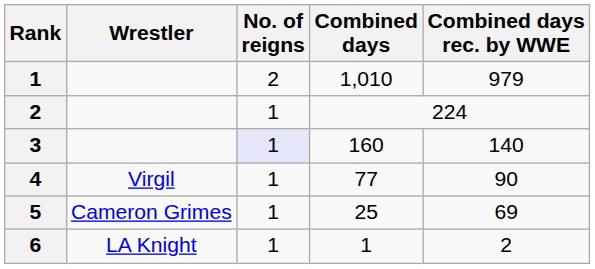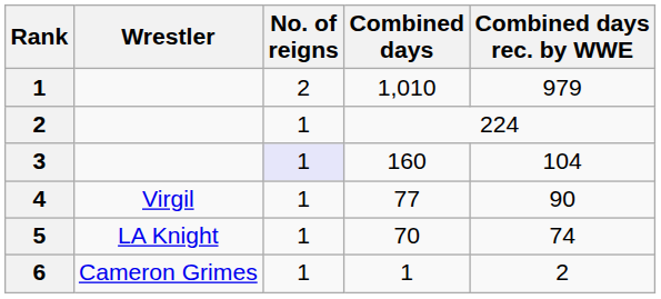3 | Combined days rec. by WWE: 140 -> 104
5 | Wrestler: Cameron Grimes -> LA Knight
5 | Combined days: 25 -> 70
5 | Combined days rec. by WWE: 69 -> 74
6 | Wrestler: LA Knight -> Cameron Grimes
